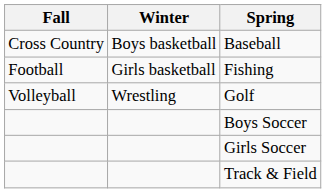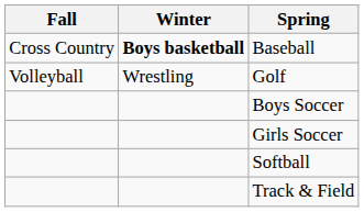Baseball | Winter: normal -> bold
- row: Football | Girls basketball | Fishing
+ row: Softball
